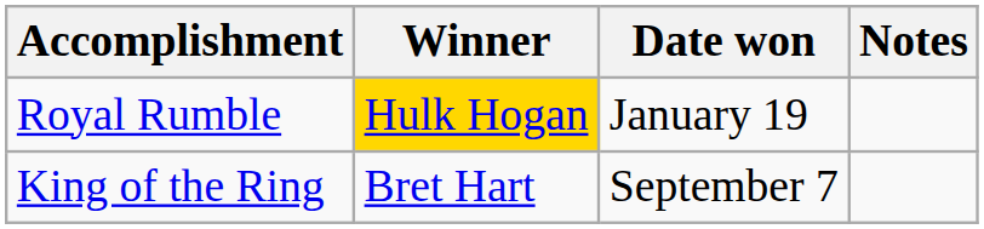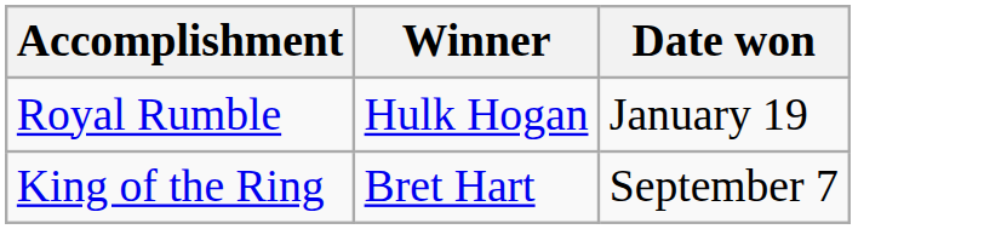- column: Notes
Royal Rumble | Winner: gold background -> no background
